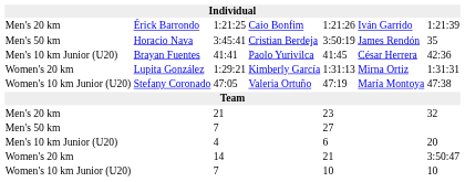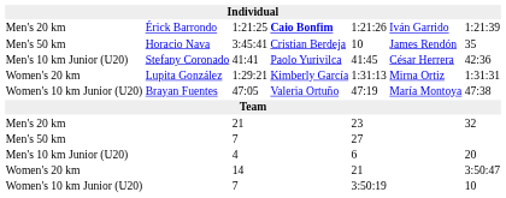1:21:25 | column 4: normal -> bold
3:45:41 | column 5: 3:50:19 -> 10
41:41 | column 2: Brayan Fuentes -> Stefany Coronado
47:05 | column 2: Stefany Coronado -> Brayan Fuentes
Women's 10 km Junior (U20) / 7 | column 5: 10 -> 3:50:19
